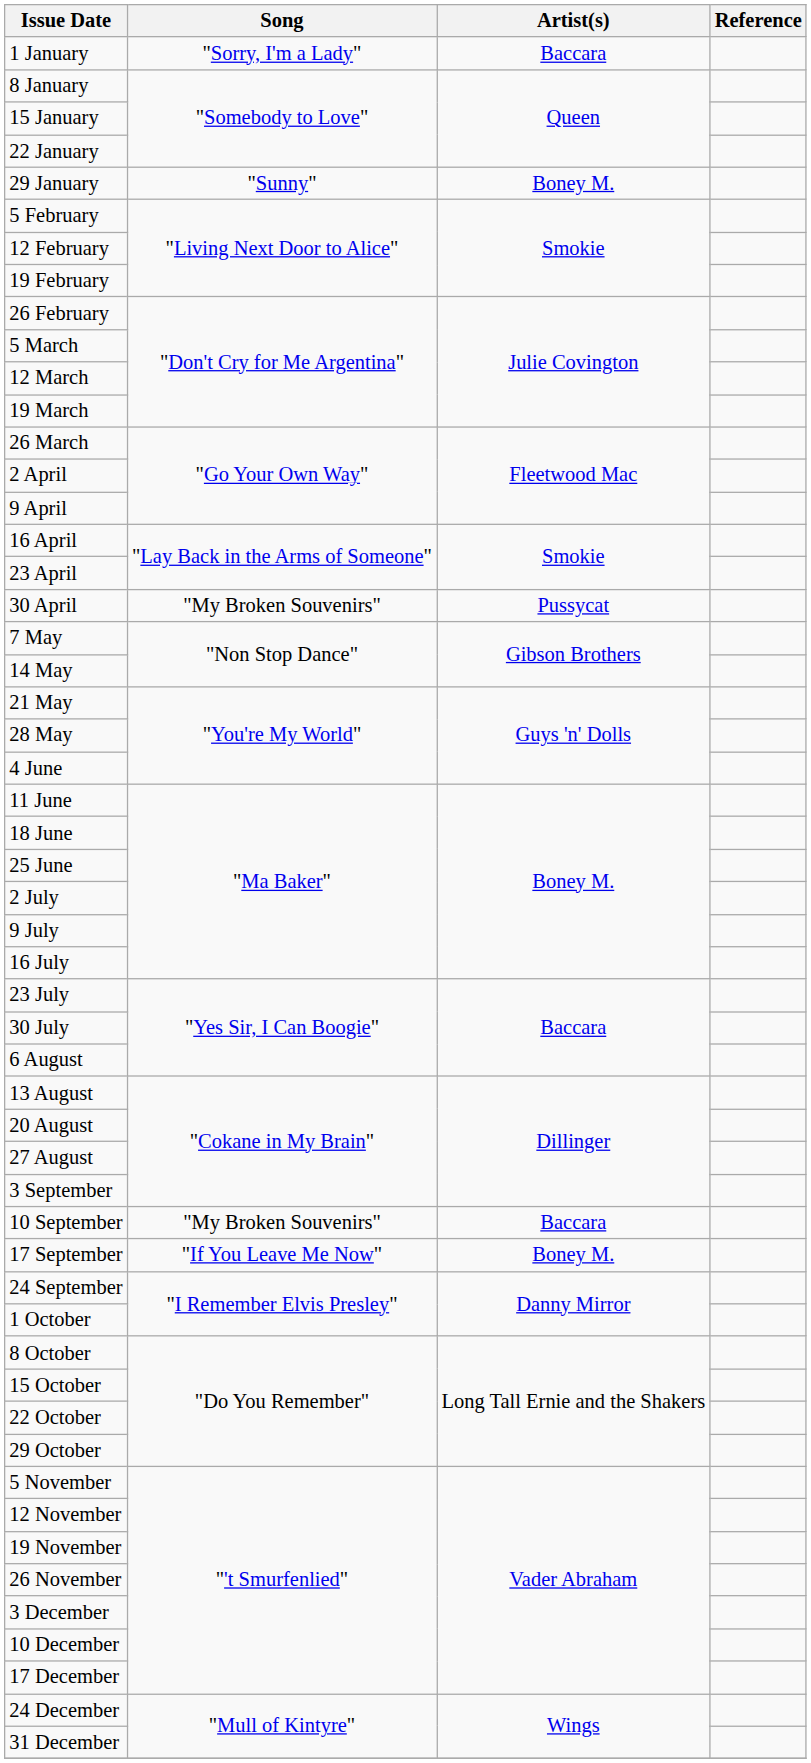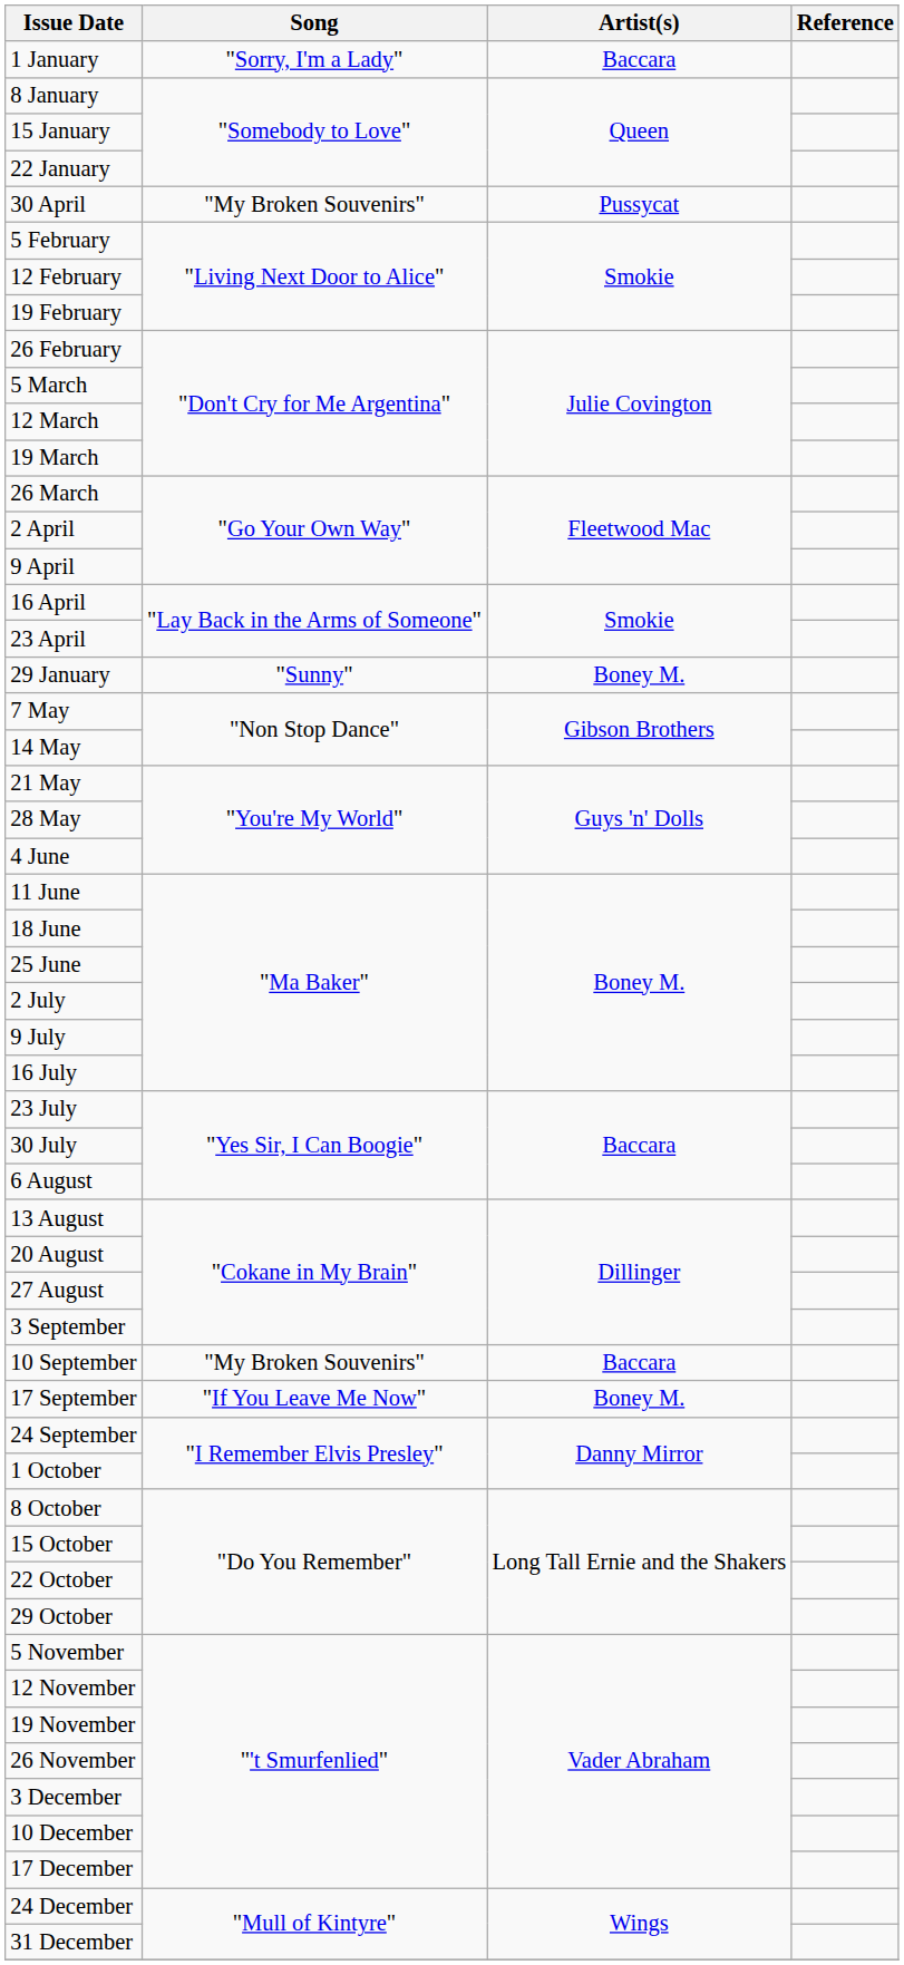rows swapped: 29 January <-> 30 April
